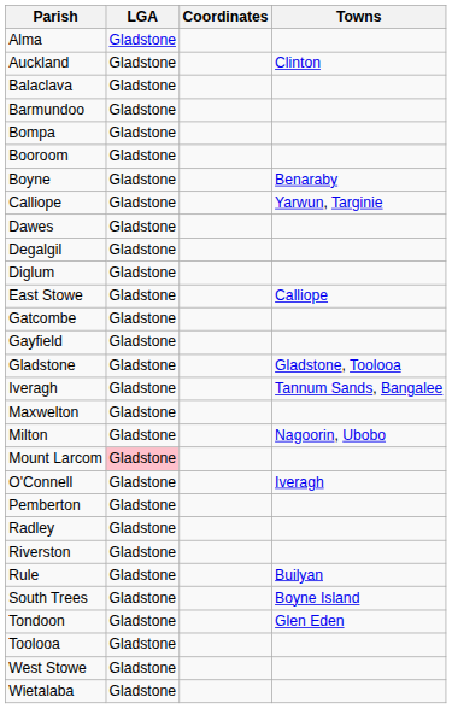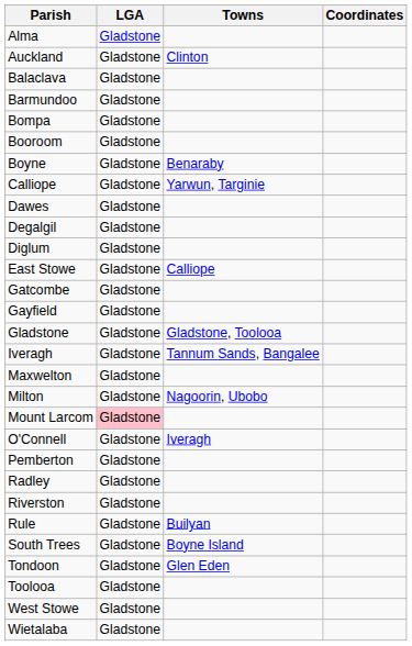columns swapped: Coordinates <-> Towns
